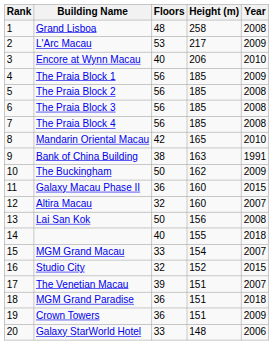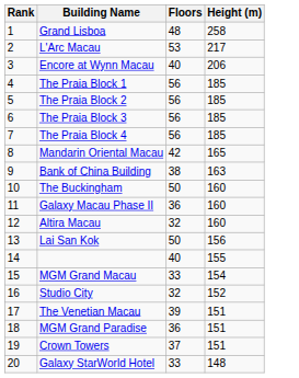- column: Year | 2008 | 2009 | 2010 | 2009 | 2008 | 2008 | 2008 | 2010 | 1991 | 2009 | 2015 | 2007 | 2008 | 2018 | 2007 | 2015 | 2007 | 2018 | 2009 | 2006
The Buckingham | Height (m): 162 -> 160
Crown Towers | Floors: 36 -> 37
